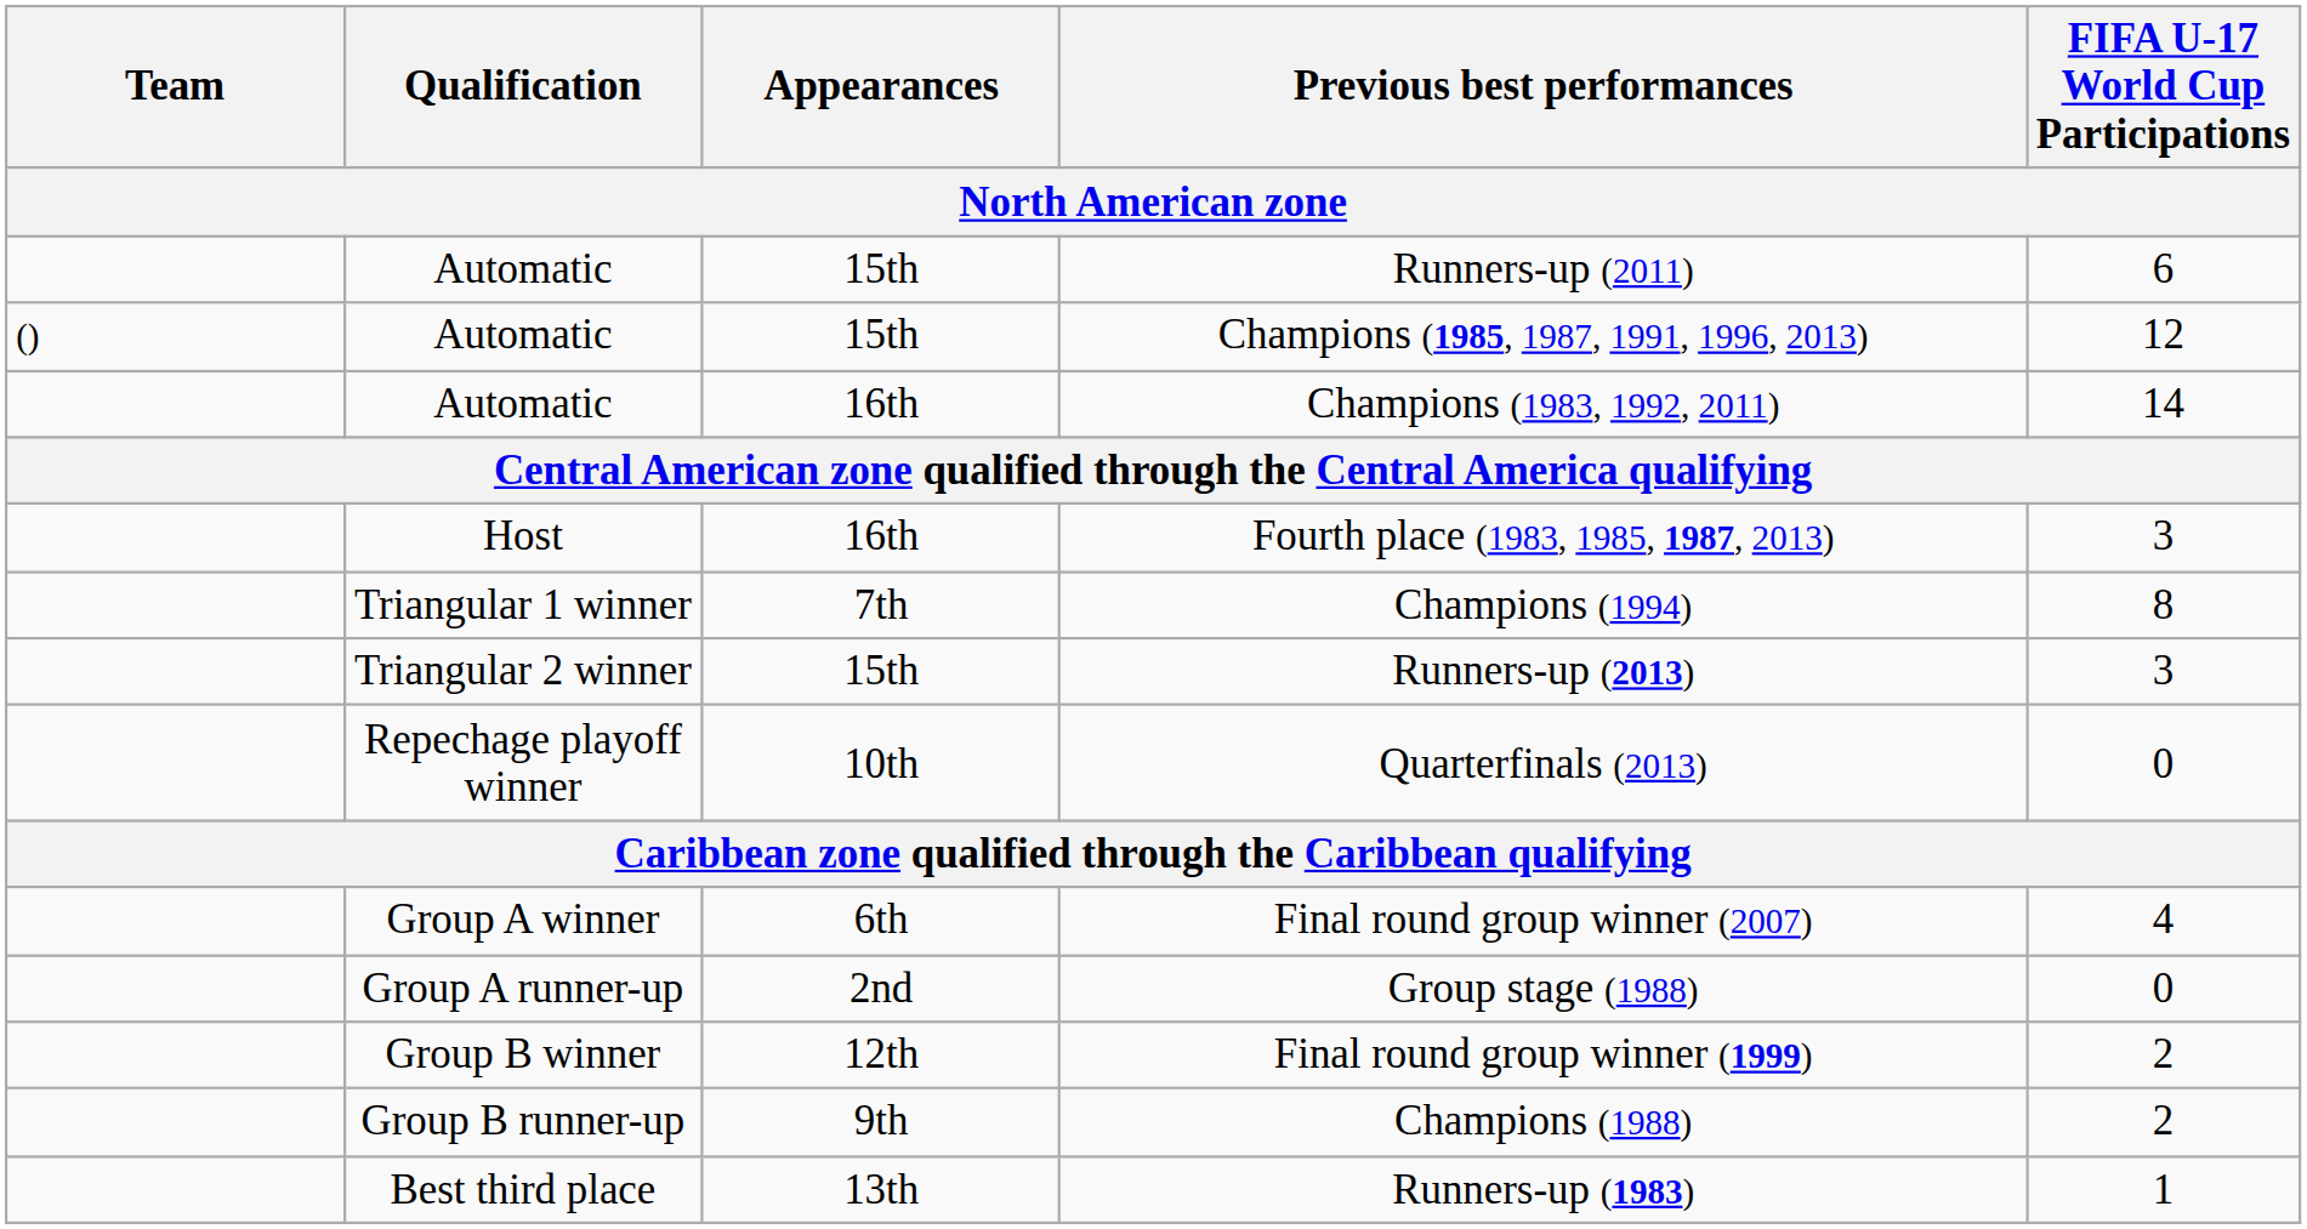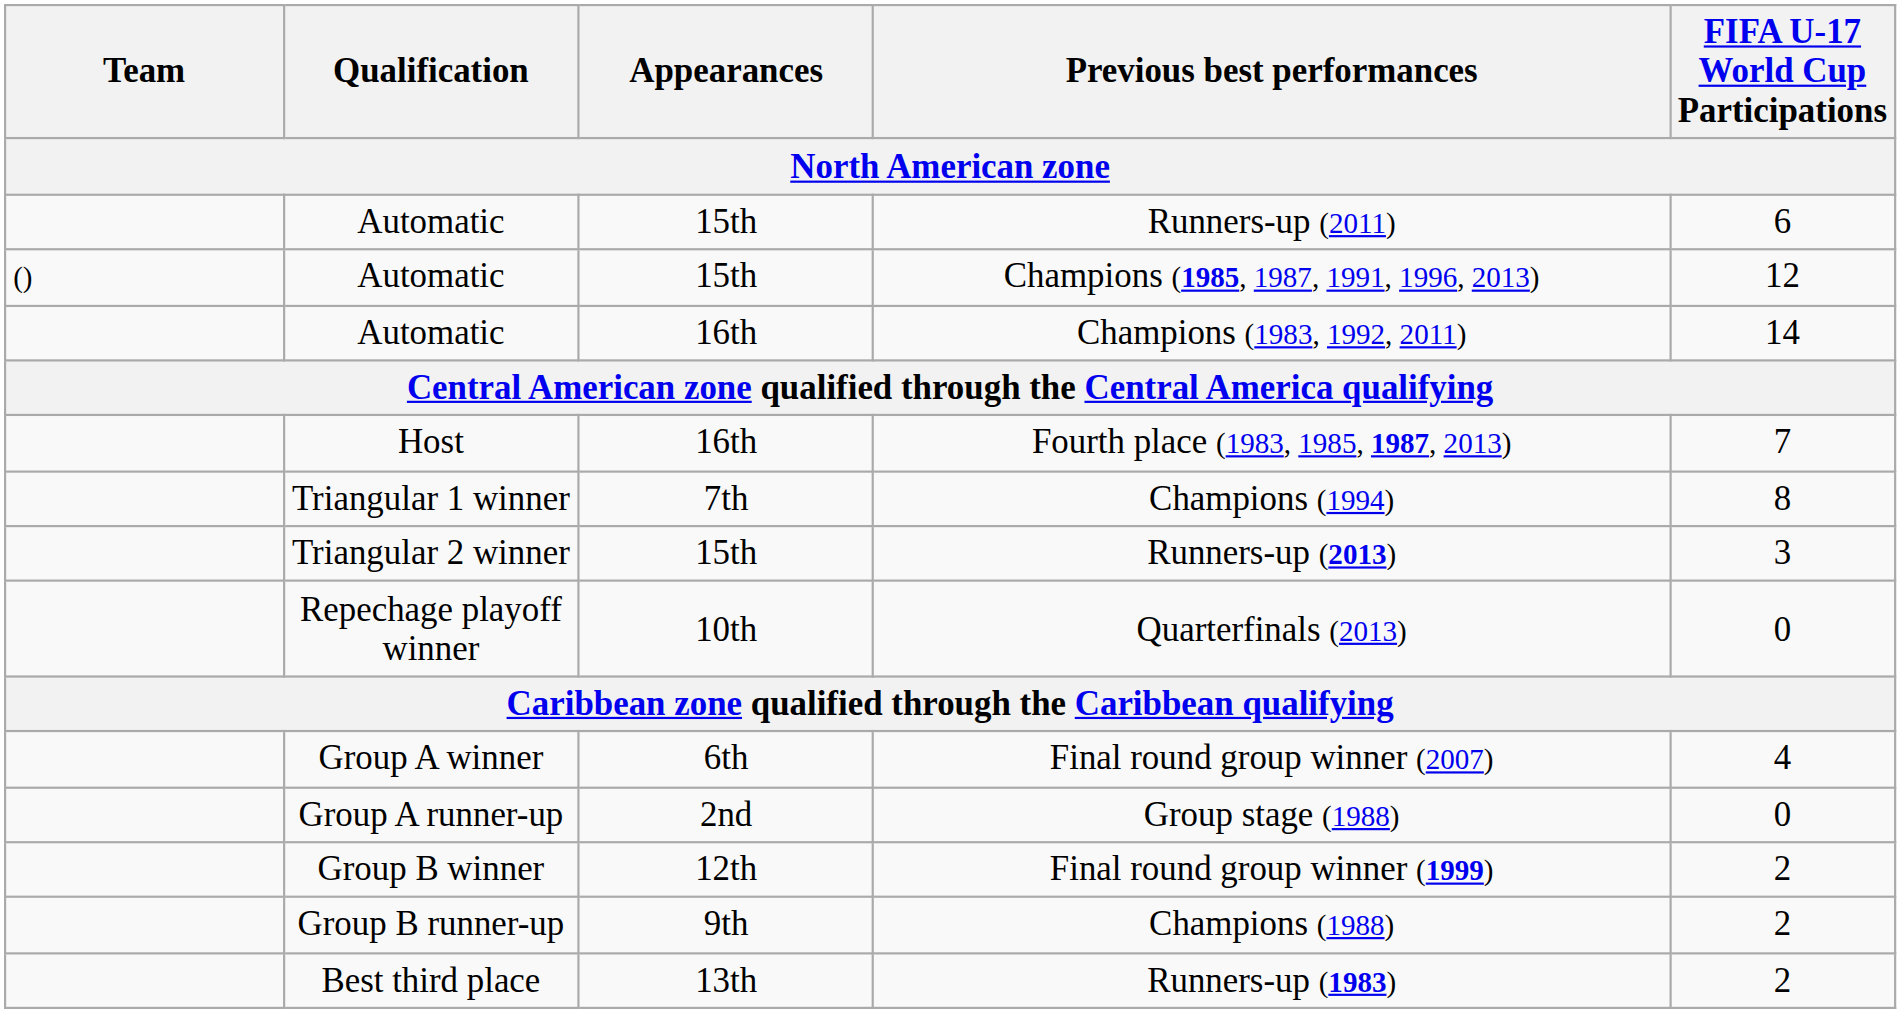Fourth place (1983, 1985, 1987, 2013) | FIFA U-17 World Cup Participations: 3 -> 7
Runners-up (1983) | FIFA U-17 World Cup Participations: 1 -> 2
